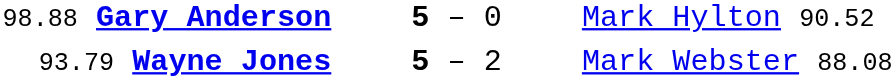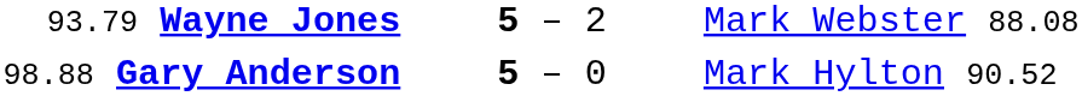rows swapped: 98.88 Gary Anderson <-> 93.79 Wayne Jones
